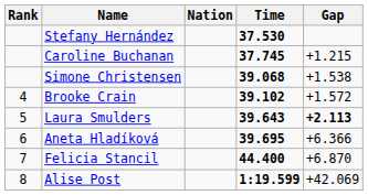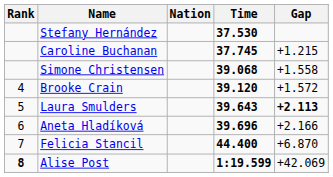Simone Christensen | Gap: +1.538 -> +1.558
Brooke Crain | Time: 39.102 -> 39.120
Aneta Hladíková | Time: 39.695 -> 39.696
Aneta Hladíková | Gap: +6.366 -> +2.166
Alise Post | Rank: normal -> bold
